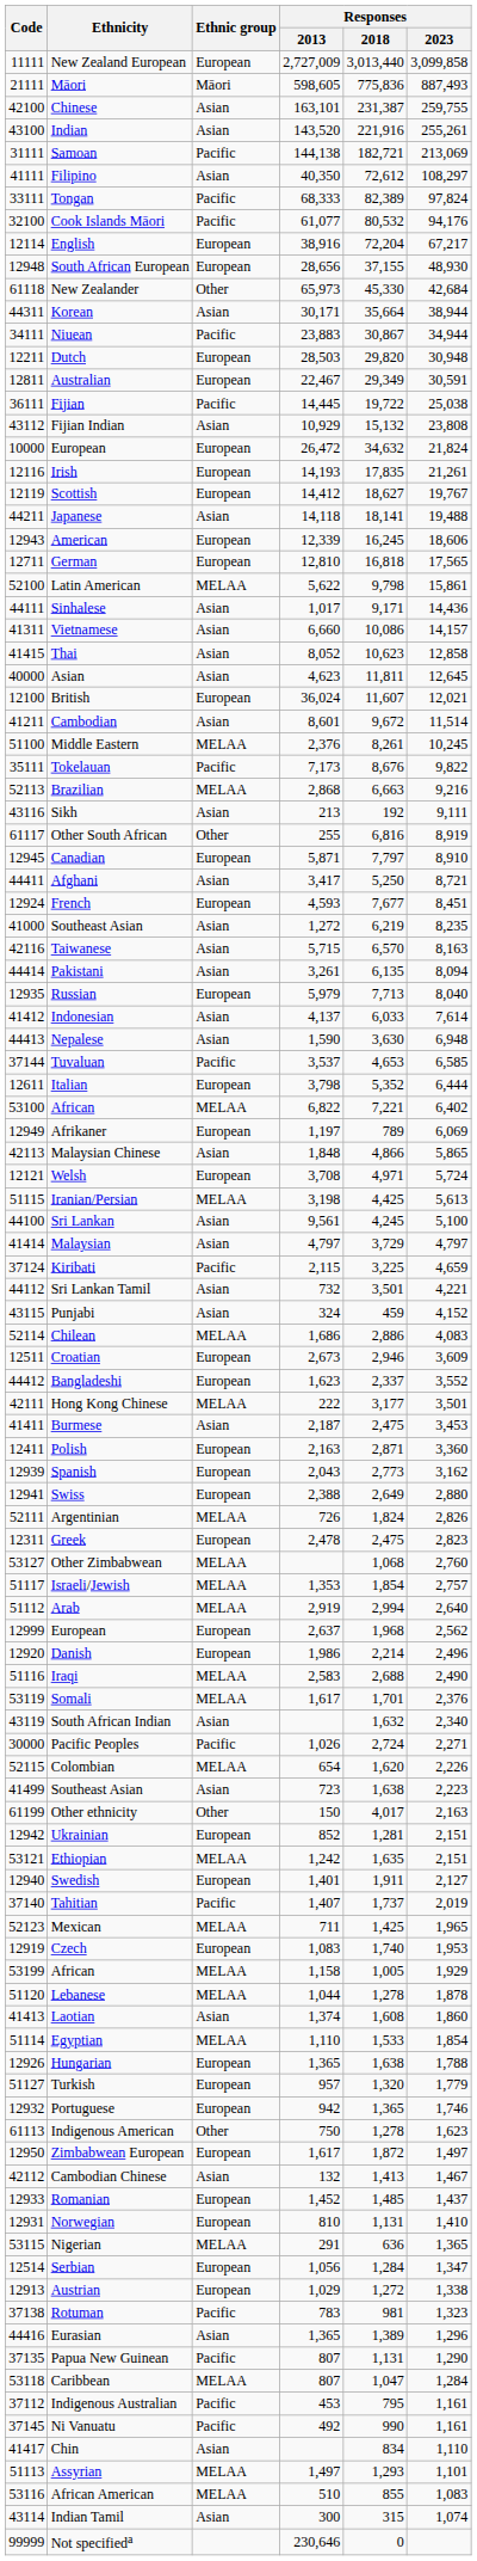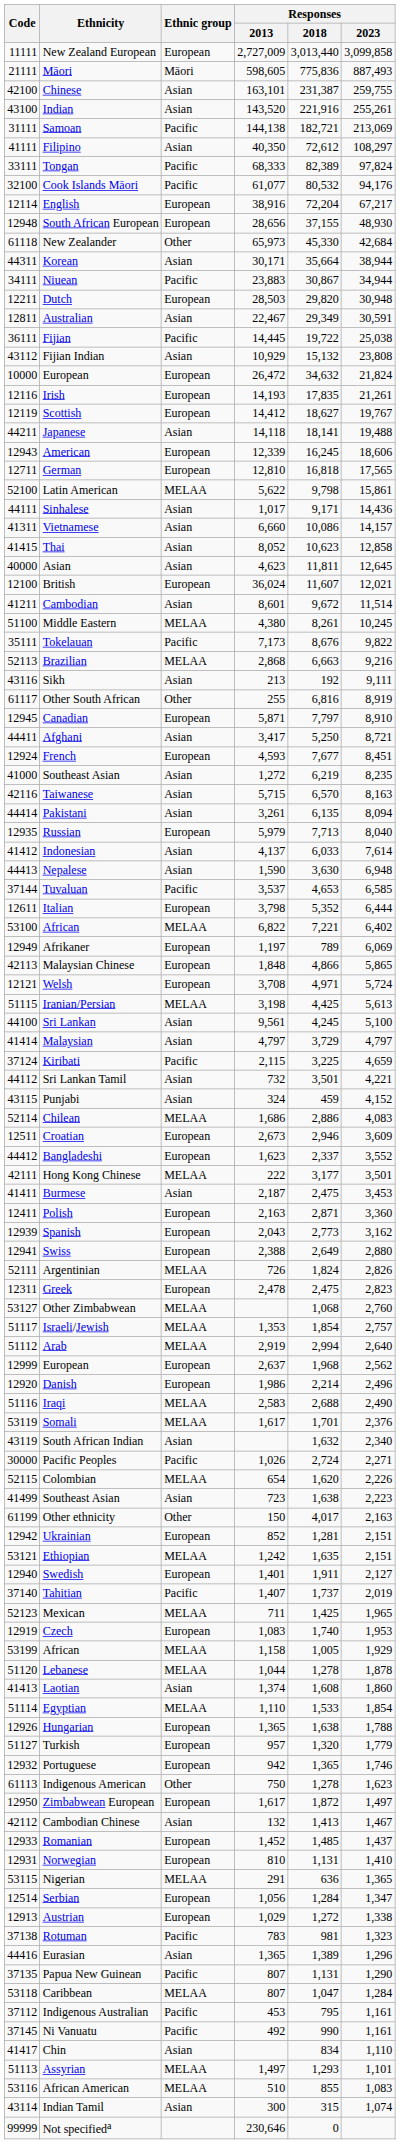Australian | Ethnic group: European -> Asian
Middle Eastern | Responses / 2013: 2,376 -> 4,380
Malaysian Chinese | Ethnic group: Asian -> European
